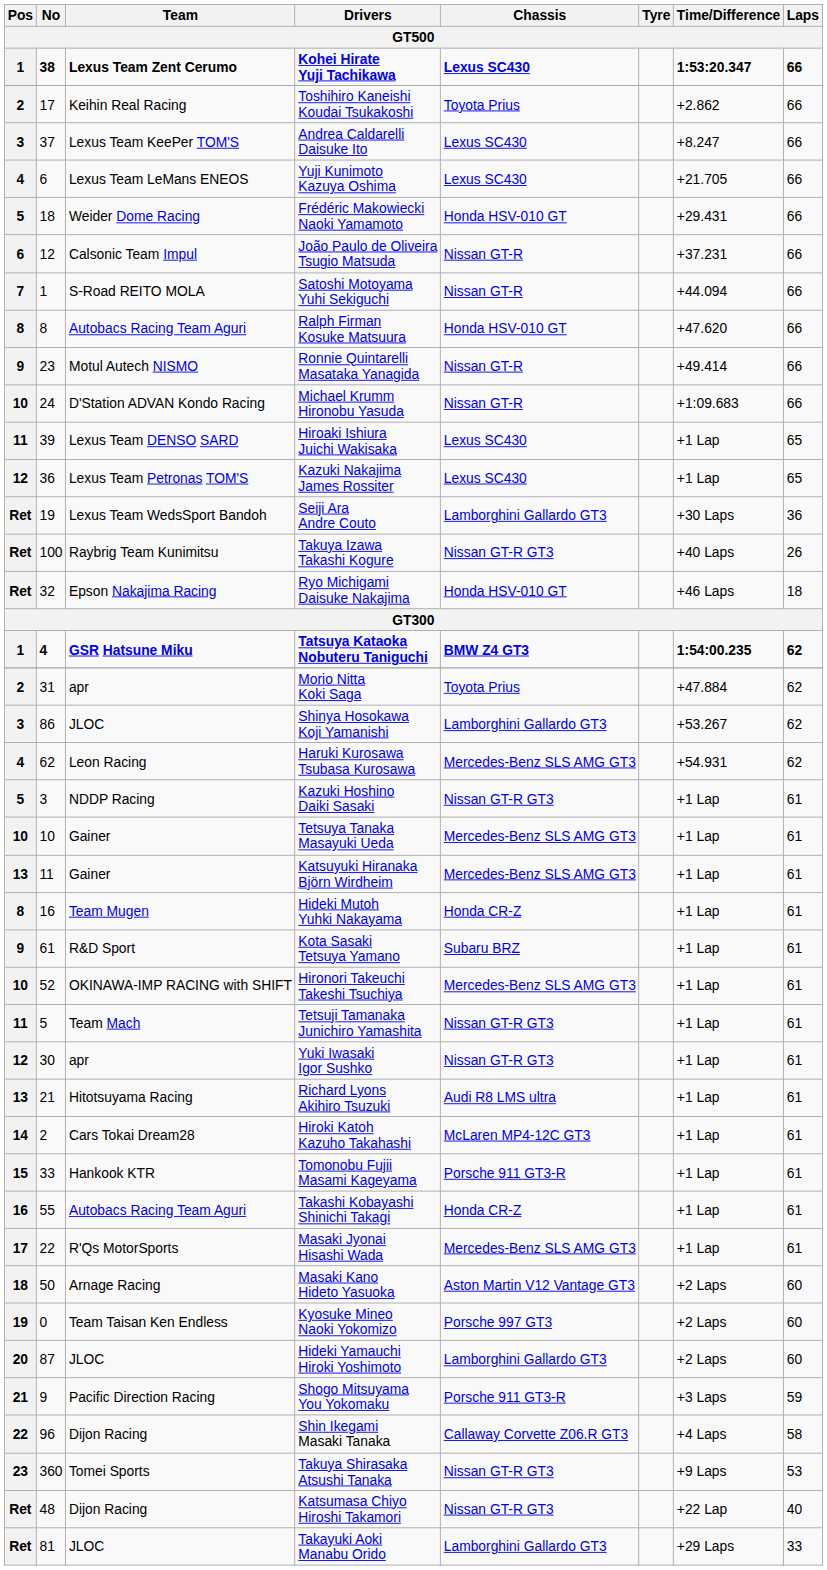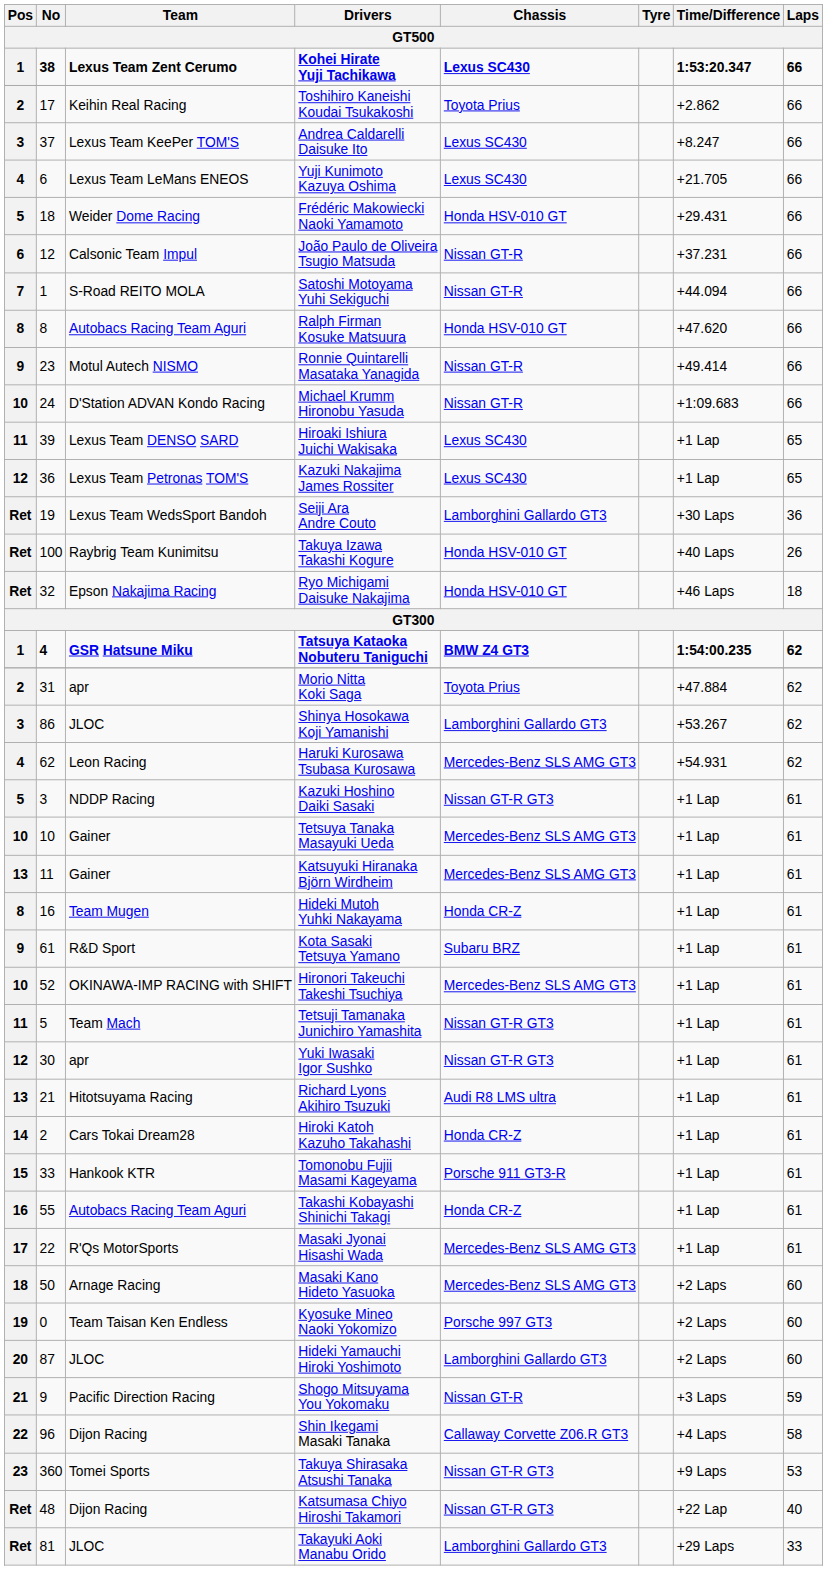Takuya Izawa Takashi Kogure | Chassis: Nissan GT-R GT3 -> Honda HSV-010 GT
Hiroki Katoh Kazuho Takahashi | Chassis: McLaren MP4-12C GT3 -> Honda CR-Z
Masaki Kano Hideto Yasuoka | Chassis: Aston Martin V12 Vantage GT3 -> Mercedes-Benz SLS AMG GT3
Shogo Mitsuyama You Yokomaku | Chassis: Porsche 911 GT3-R -> Nissan GT-R
